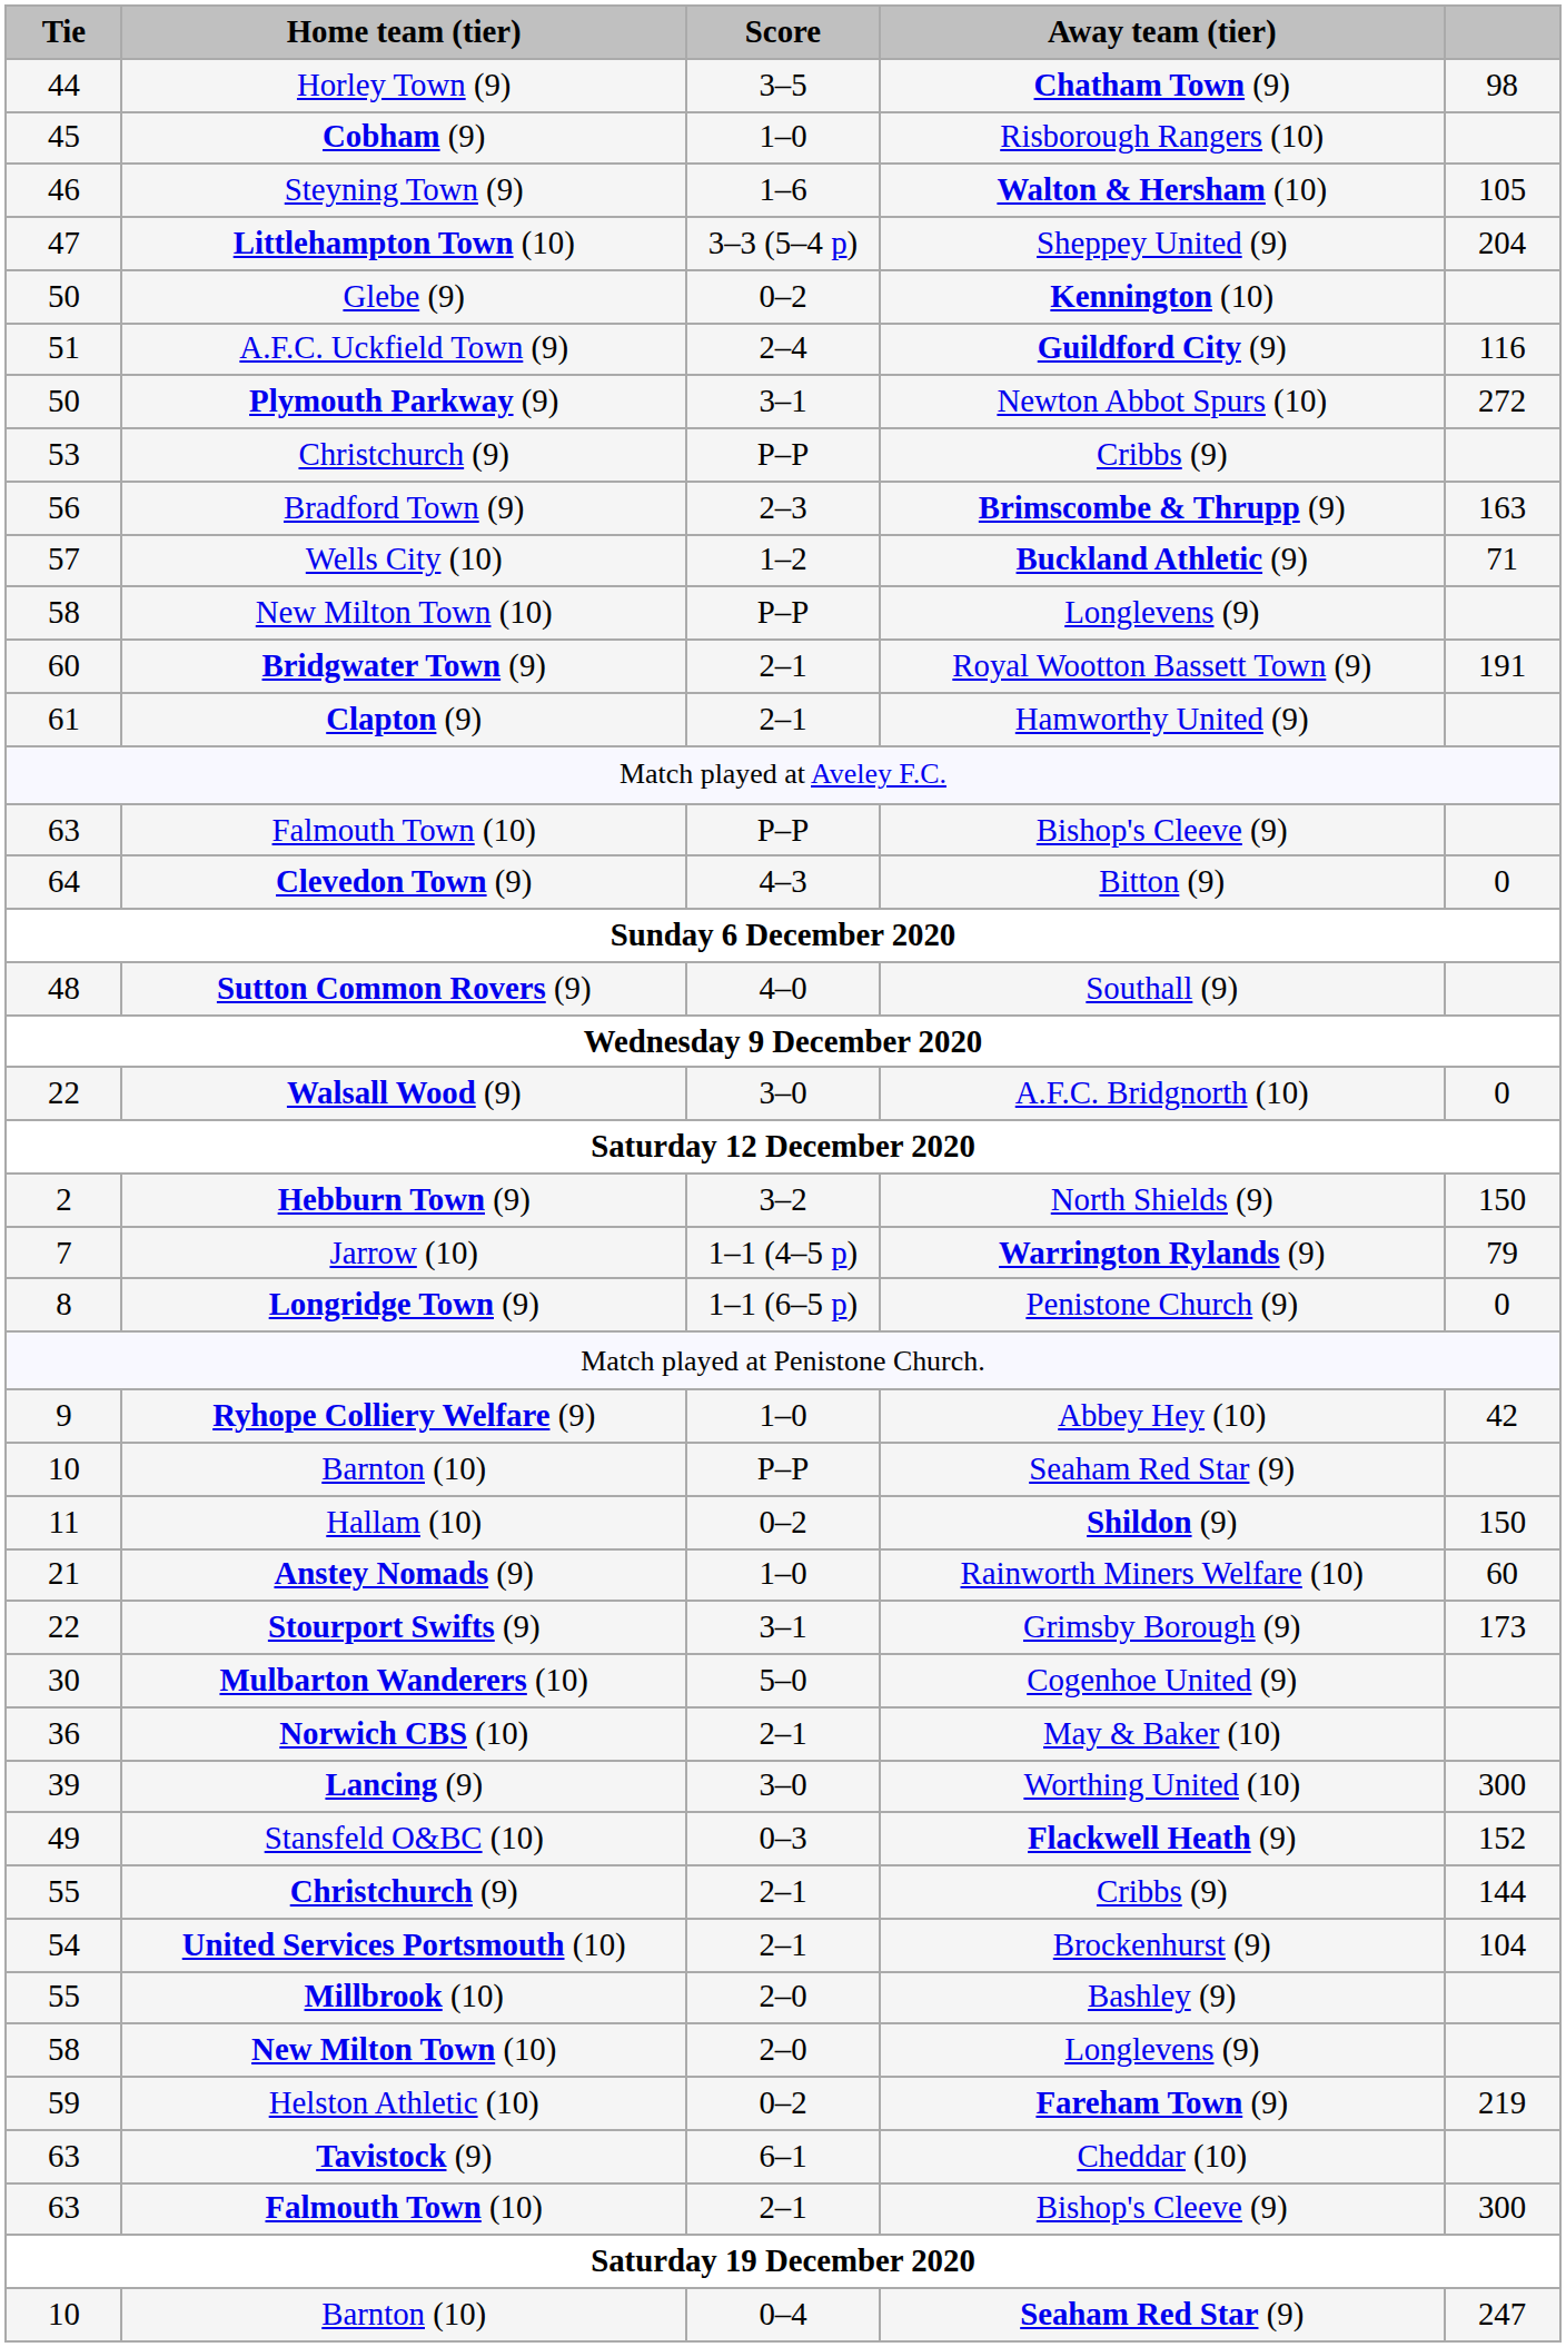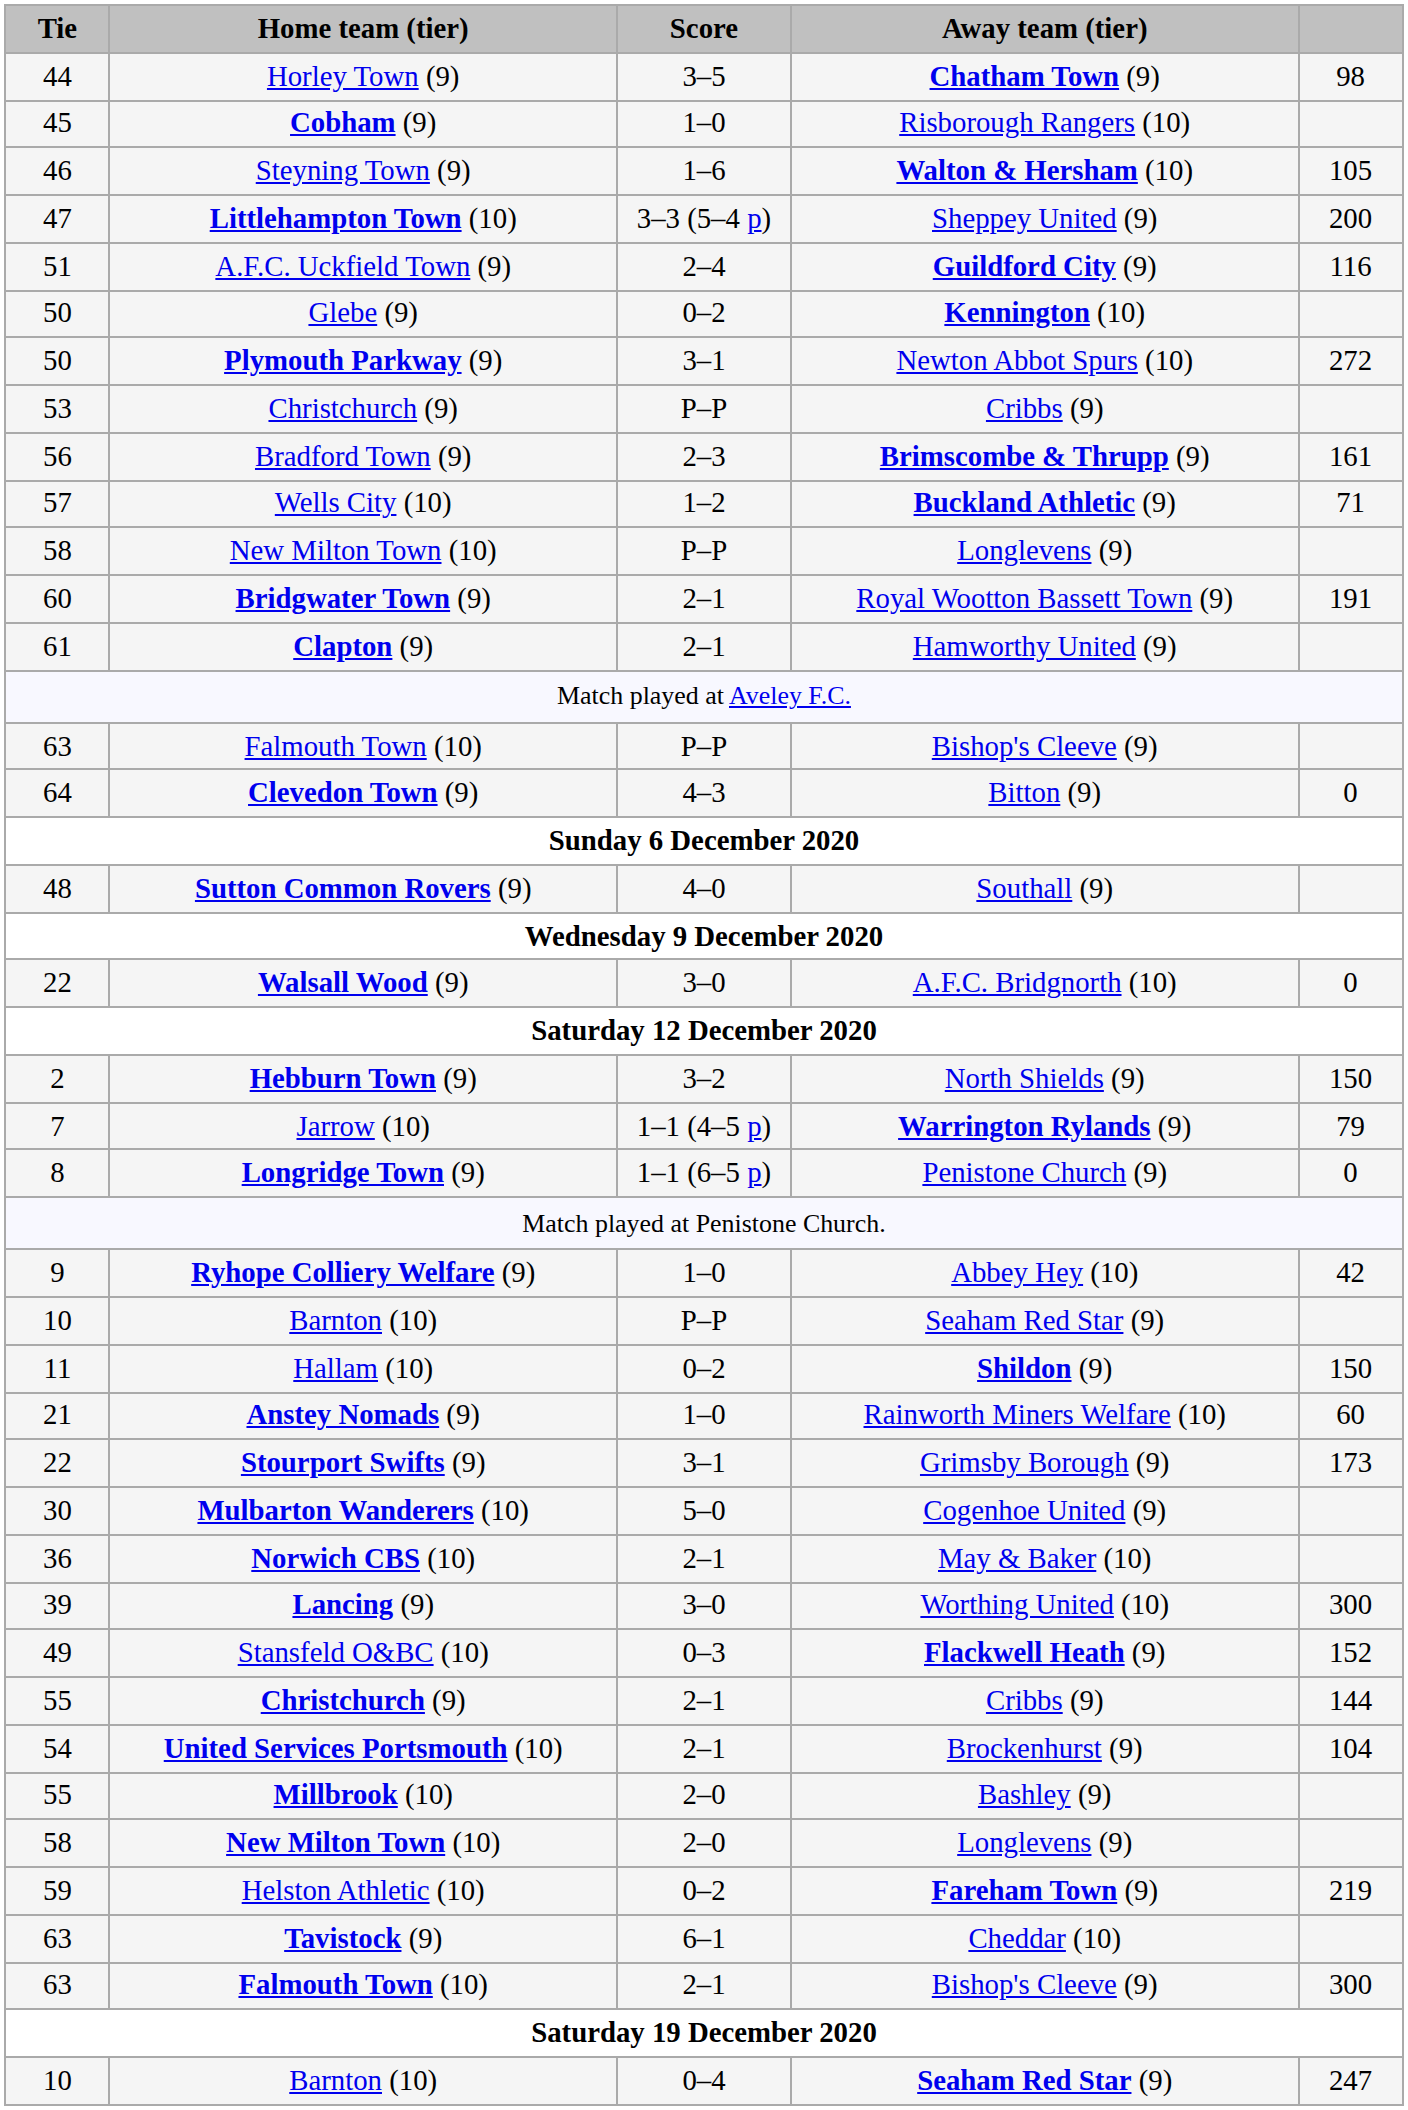Littlehampton Town (10) | column 5: 204 -> 200
rows swapped: Glebe (9) <-> A.F.C. Uckfield Town (9)
Bradford Town (9) | column 5: 163 -> 161
